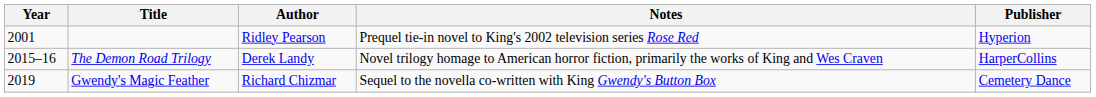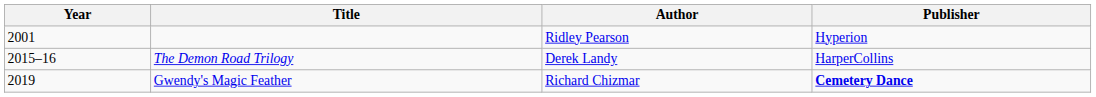- column: Notes | Prequel tie-in novel to King's 2002 television series Rose Red | Novel trilogy homage to American horror fiction, primarily the works of King and Wes Craven | Sequel to the novella co-written with King Gwendy's Button Box
Gwendy's Magic Feather | Publisher: normal -> bold
